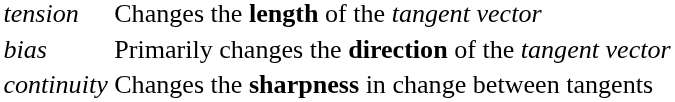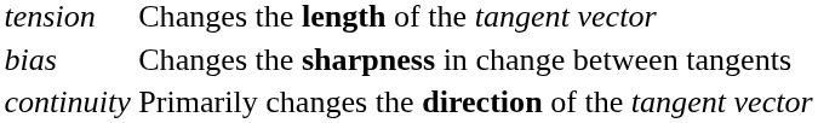bias | column 3: Primarily changes the direction of the tangent vector -> Changes the sharpness in change between tangents
continuity | column 3: Changes the sharpness in change between tangents -> Primarily changes the direction of the tangent vector
